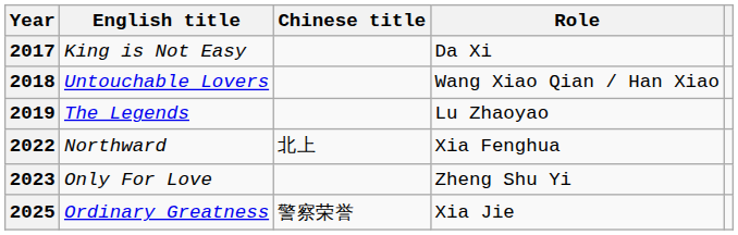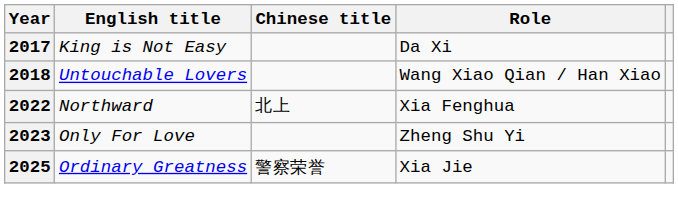- row: 2019 | The Legends | Lu Zhaoyao
